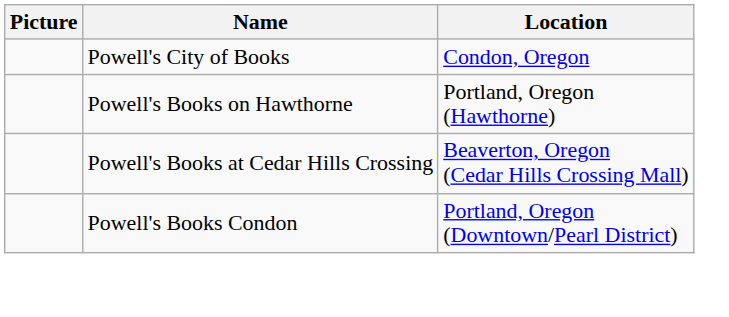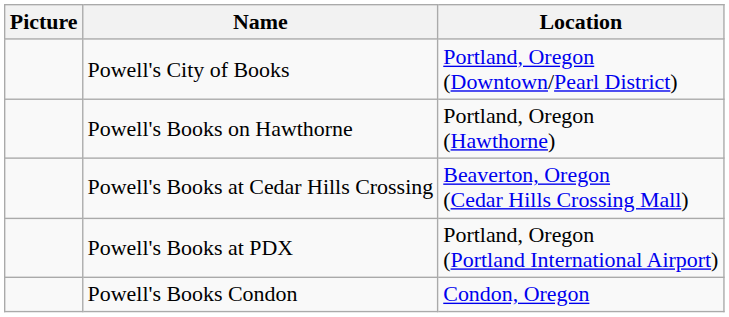Powell's City of Books | Location: Condon, Oregon -> Portland, Oregon (Downtown/Pearl District)
+ row: Powell's Books at PDX | Portland, Oregon (Portland International Airport)
Powell's Books Condon | Location: Portland, Oregon (Downtown/Pearl District) -> Condon, Oregon
